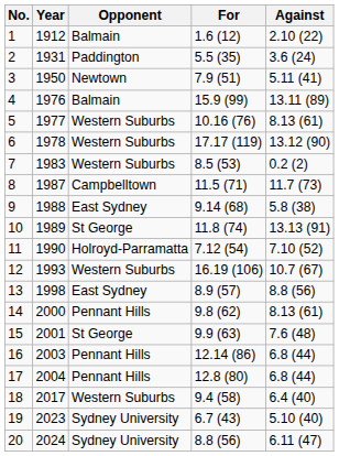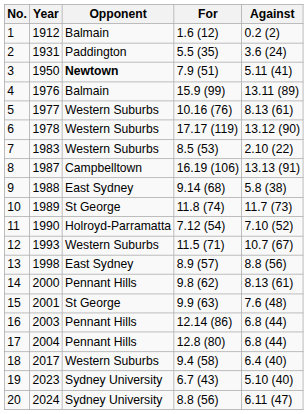1 | Against: 2.10 (22) -> 0.2 (2)
3 | Opponent: normal -> bold
7 | Against: 0.2 (2) -> 2.10 (22)
8 | For: 11.5 (71) -> 16.19 (106)
8 | Against: 11.7 (73) -> 13.13 (91)
10 | Against: 13.13 (91) -> 11.7 (73)
12 | For: 16.19 (106) -> 11.5 (71)
